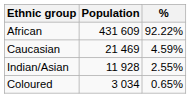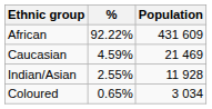columns swapped: Population <-> %
